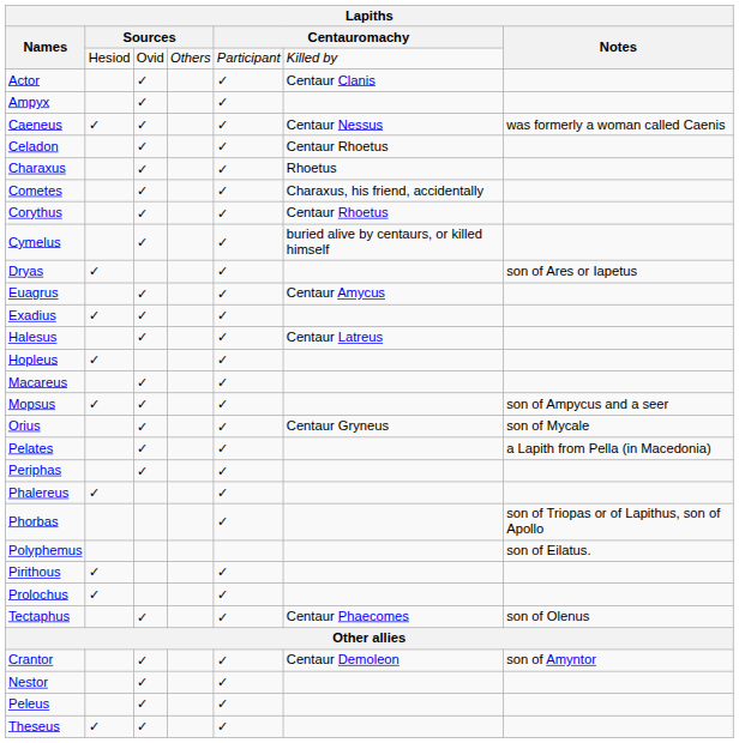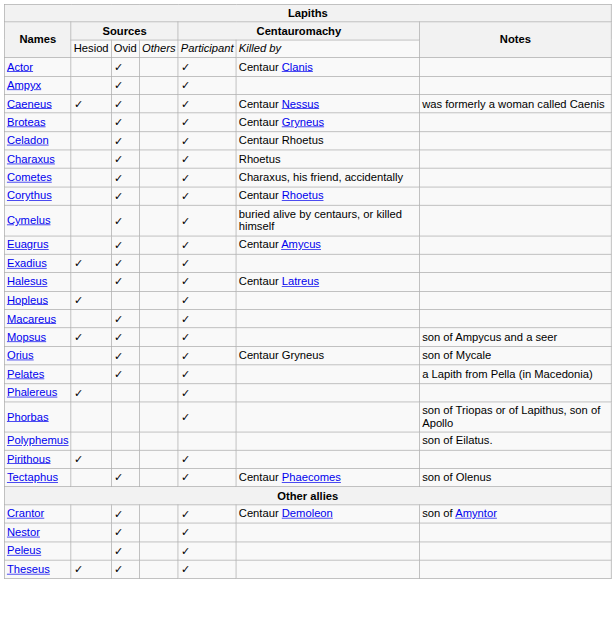+ row: Broteas | ✓ | ✓ | Centaur Gryneus
- row: Dryas | ✓ | ✓ | son of Ares or Iapetus
- row: Periphas | ✓ | ✓
- row: Prolochus | ✓ | ✓
